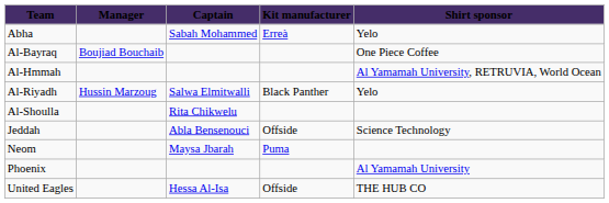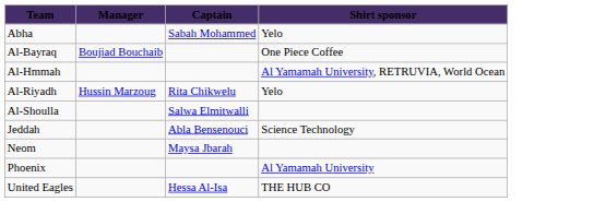- column: Kit manufacturer | Erreà | Black Panther | Offside | Puma | Offside
Al-Riyadh | Captain: Salwa Elmitwalli -> Rita Chikwelu
Al-Shoulla | Captain: Rita Chikwelu -> Salwa Elmitwalli
